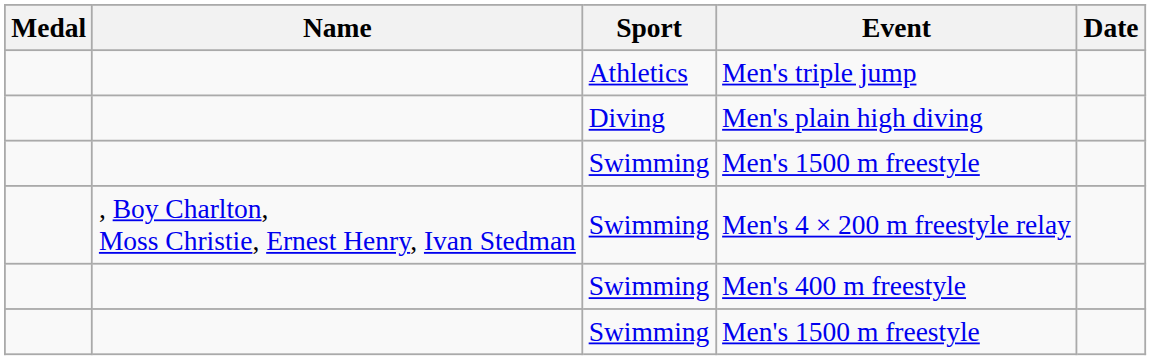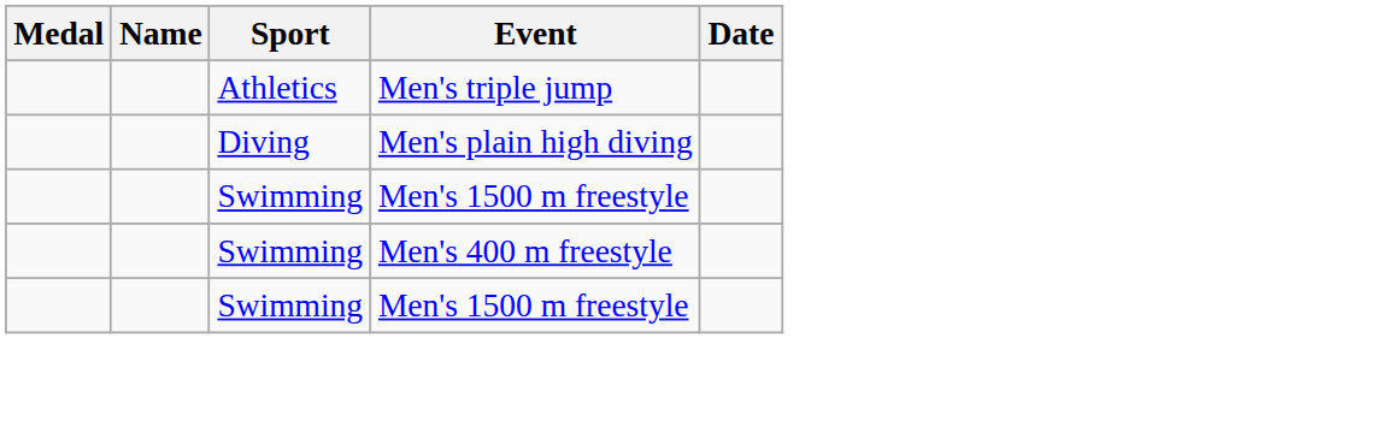- row: , Boy Charlton, Moss Christie, Ernest Henry, Ivan Stedman | Swimming | Men's 4 × 200 m freestyle relay
